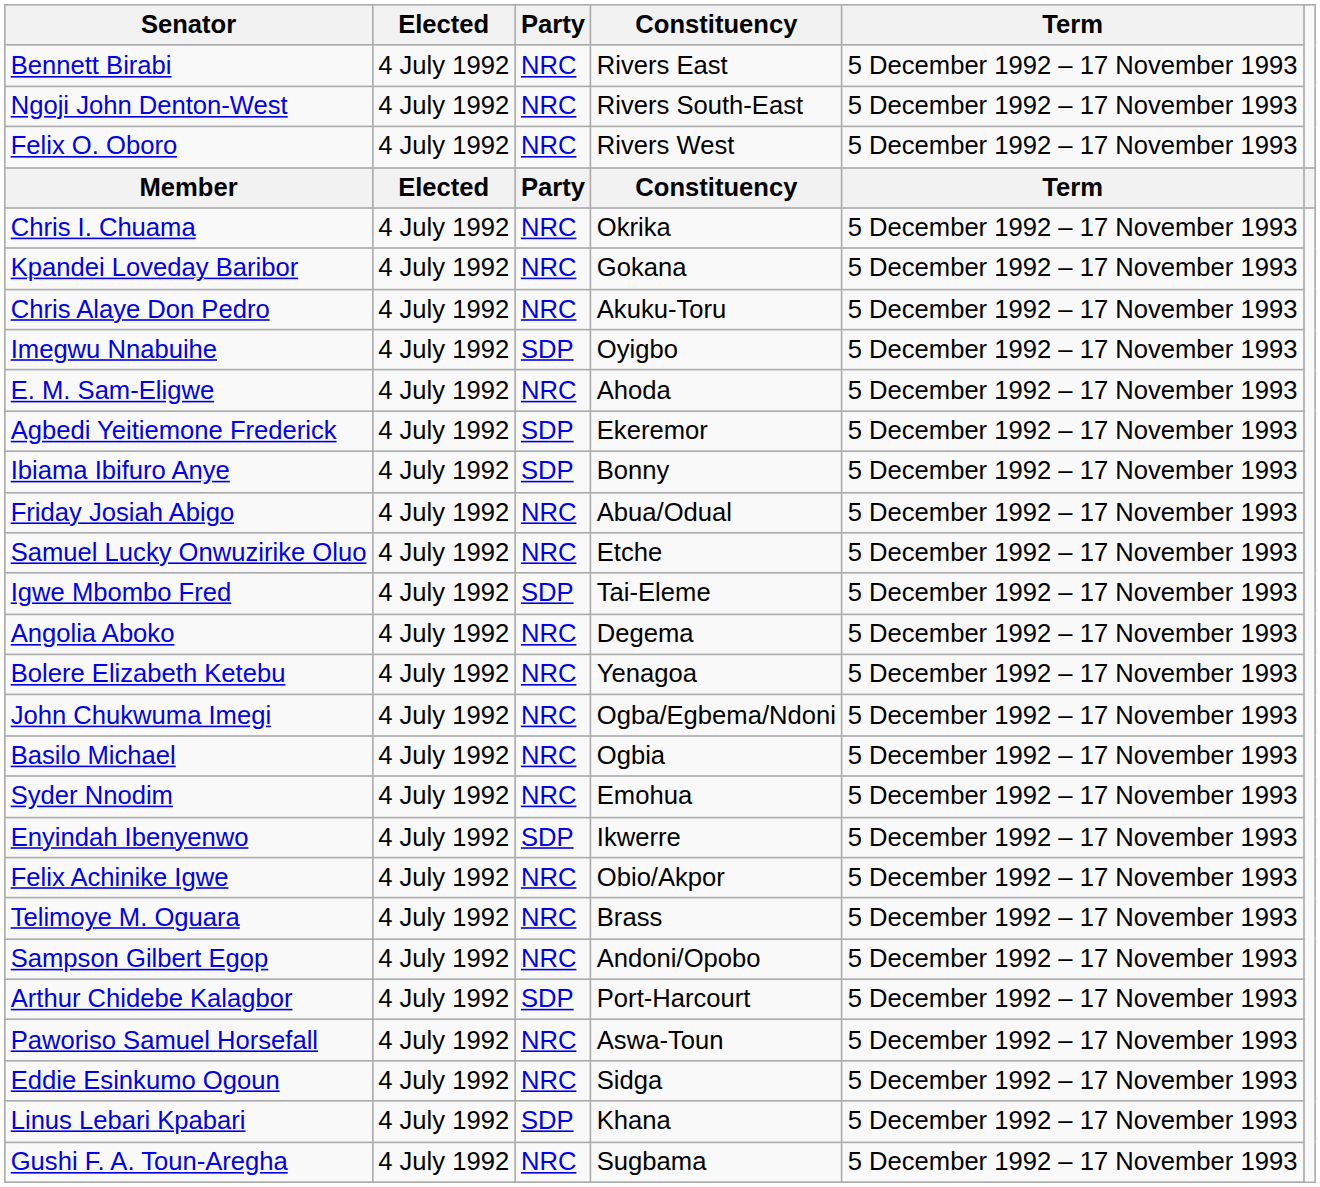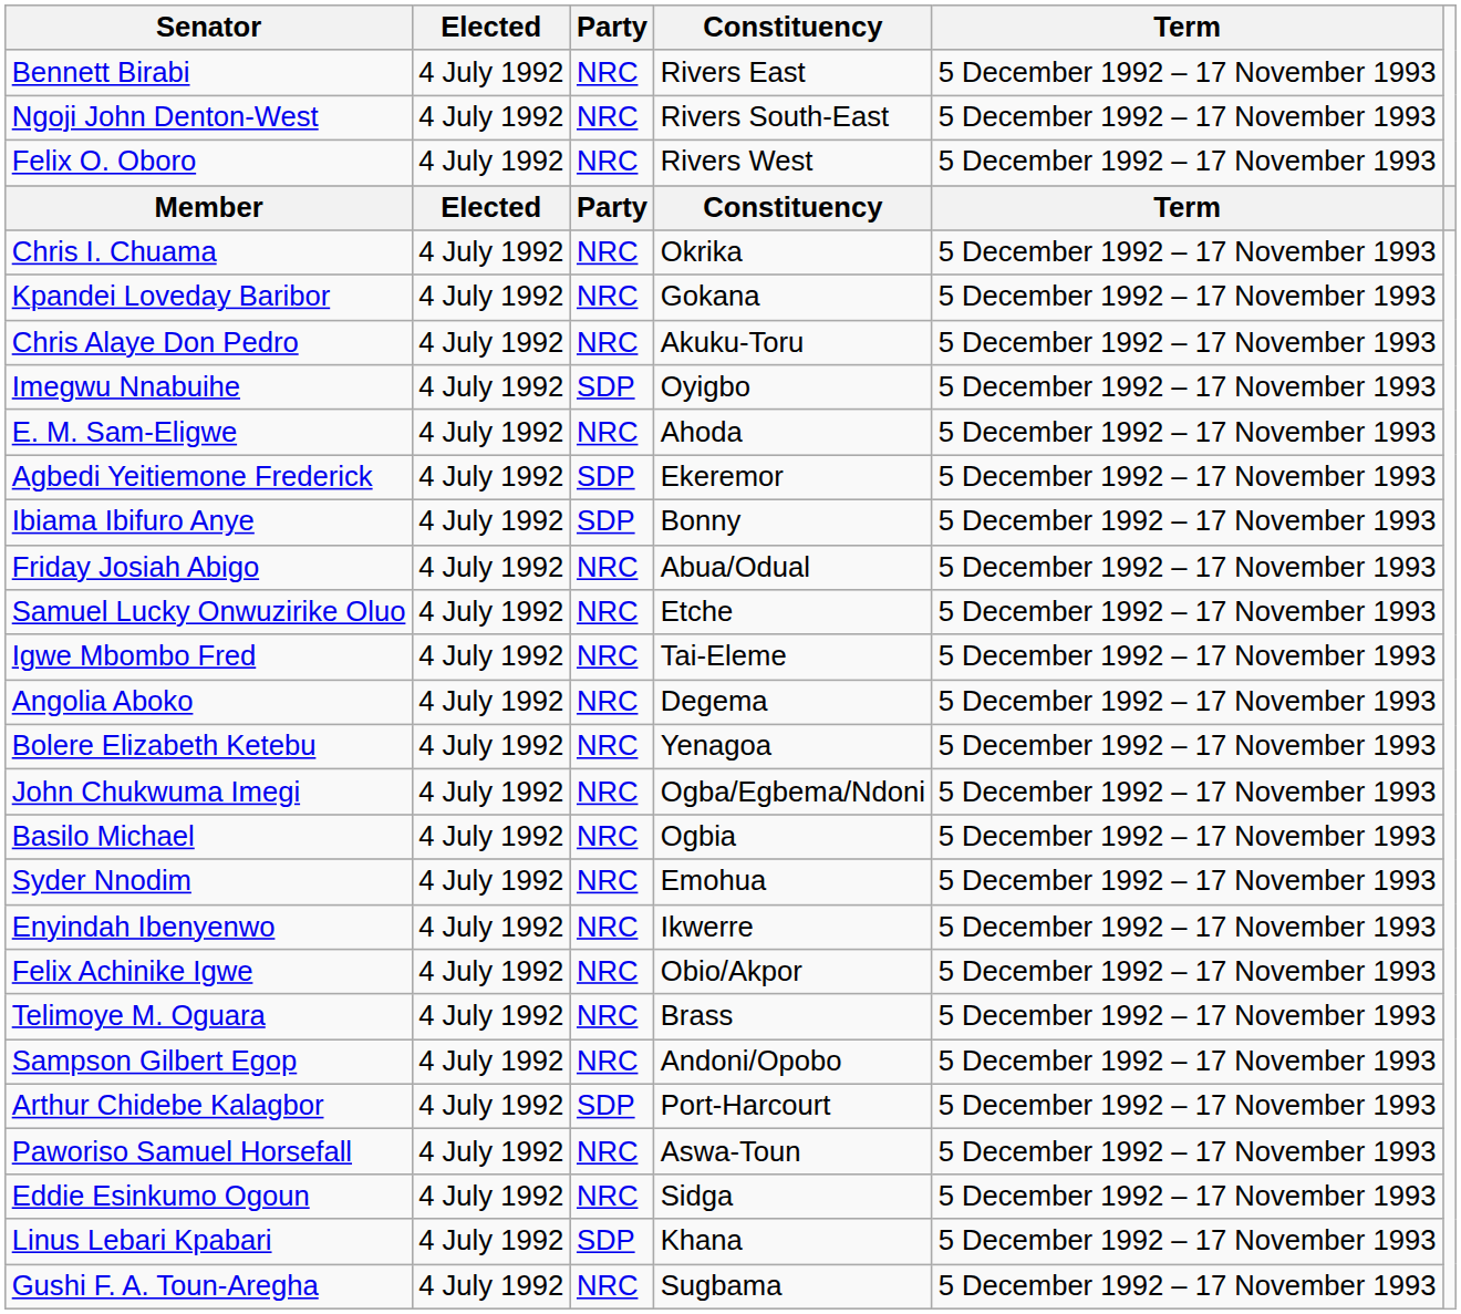Igwe Mbombo Fred | Party: SDP -> NRC
Enyindah Ibenyenwo | Party: SDP -> NRC
